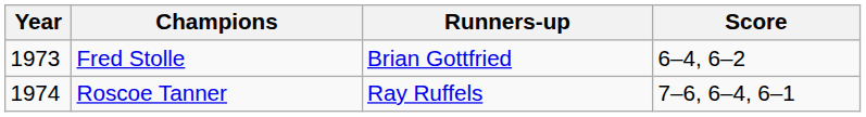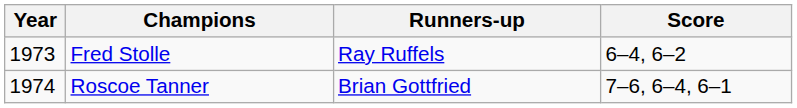Fred Stolle | Runners-up: Brian Gottfried -> Ray Ruffels
Roscoe Tanner | Runners-up: Ray Ruffels -> Brian Gottfried
